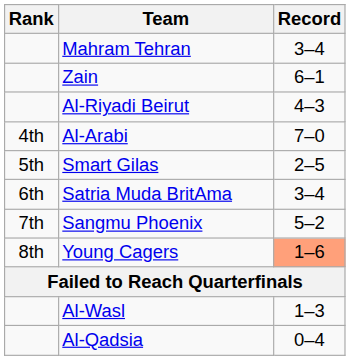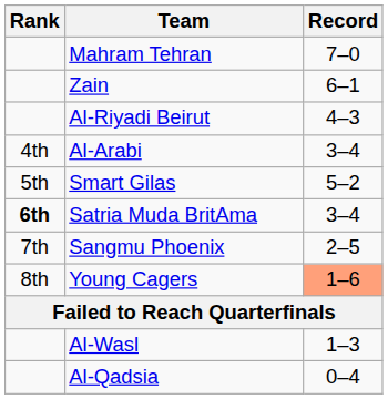Mahram Tehran | Record: 3–4 -> 7–0
Al-Arabi | Record: 7–0 -> 3–4
Smart Gilas | Record: 2–5 -> 5–2
Satria Muda BritAma | Rank: normal -> bold
Sangmu Phoenix | Record: 5–2 -> 2–5
